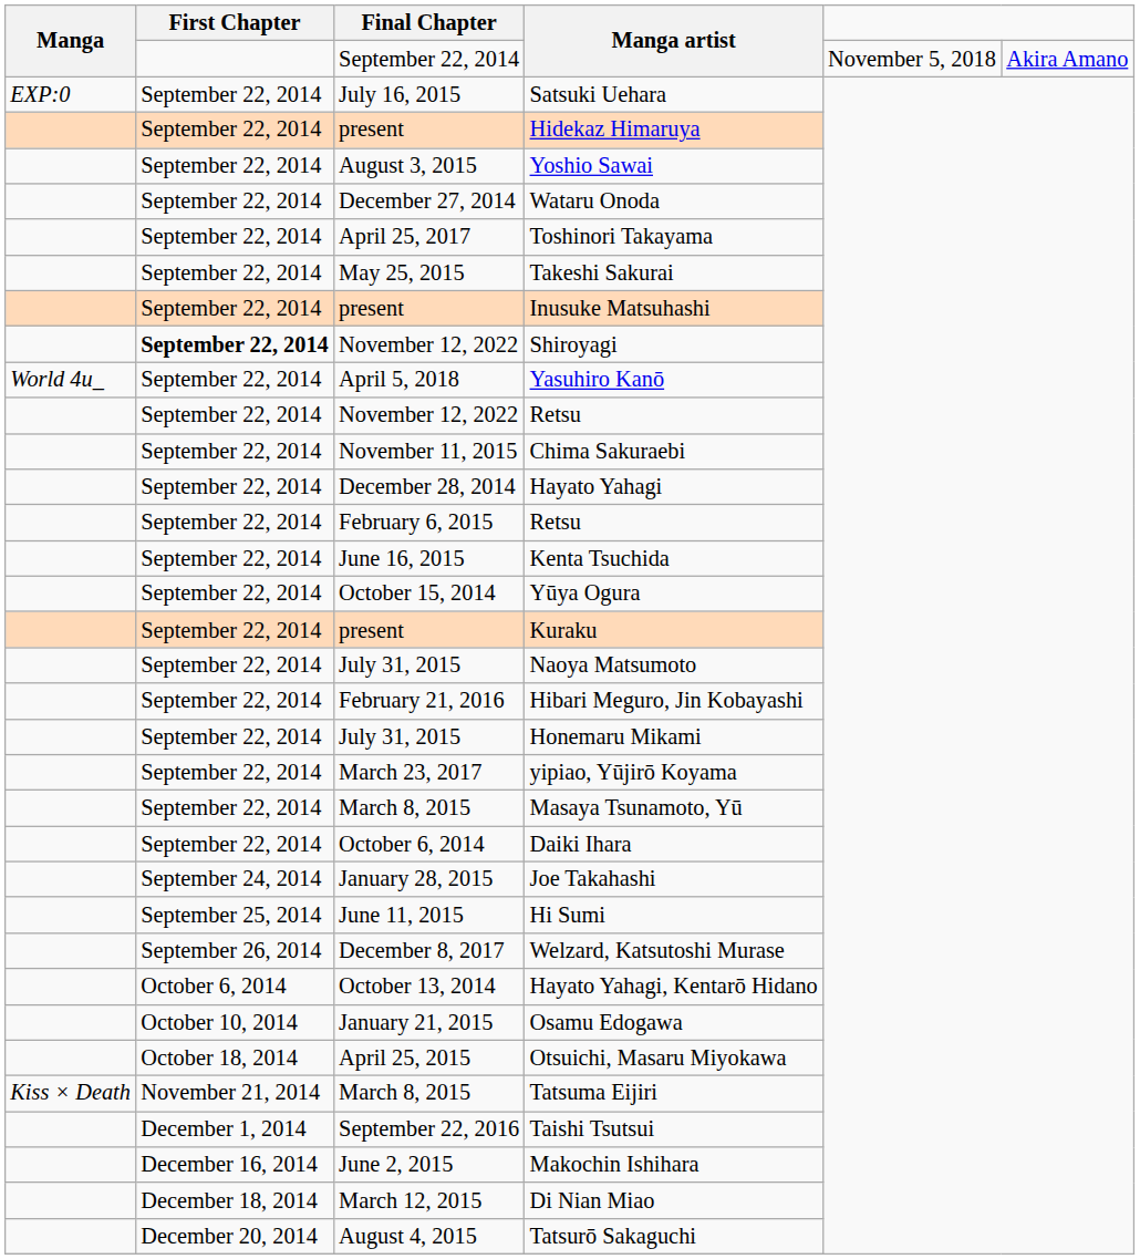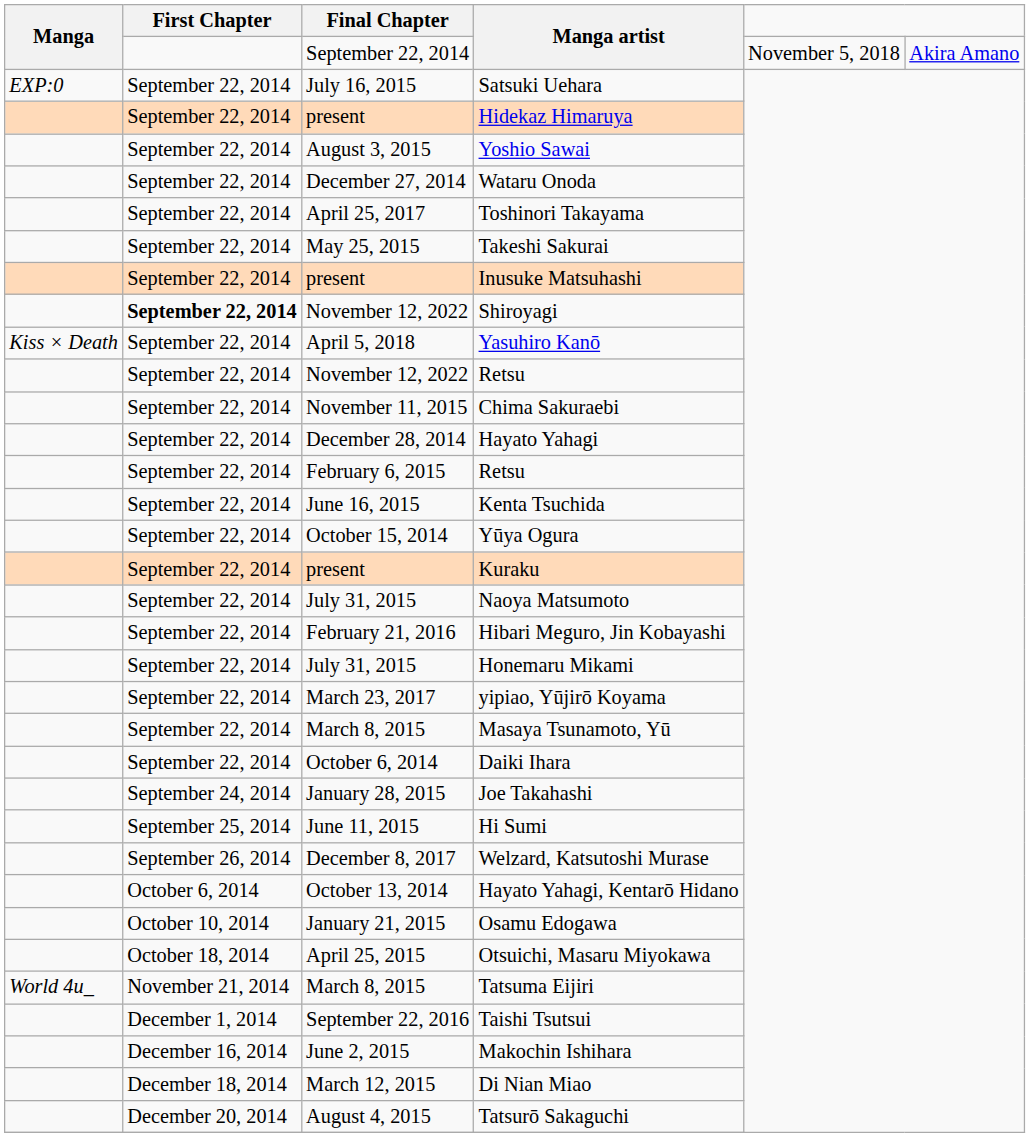Yasuhiro Kanō | Manga: World 4u_ -> Kiss × Death
Tatsuma Eijiri | Manga: Kiss × Death -> World 4u_
